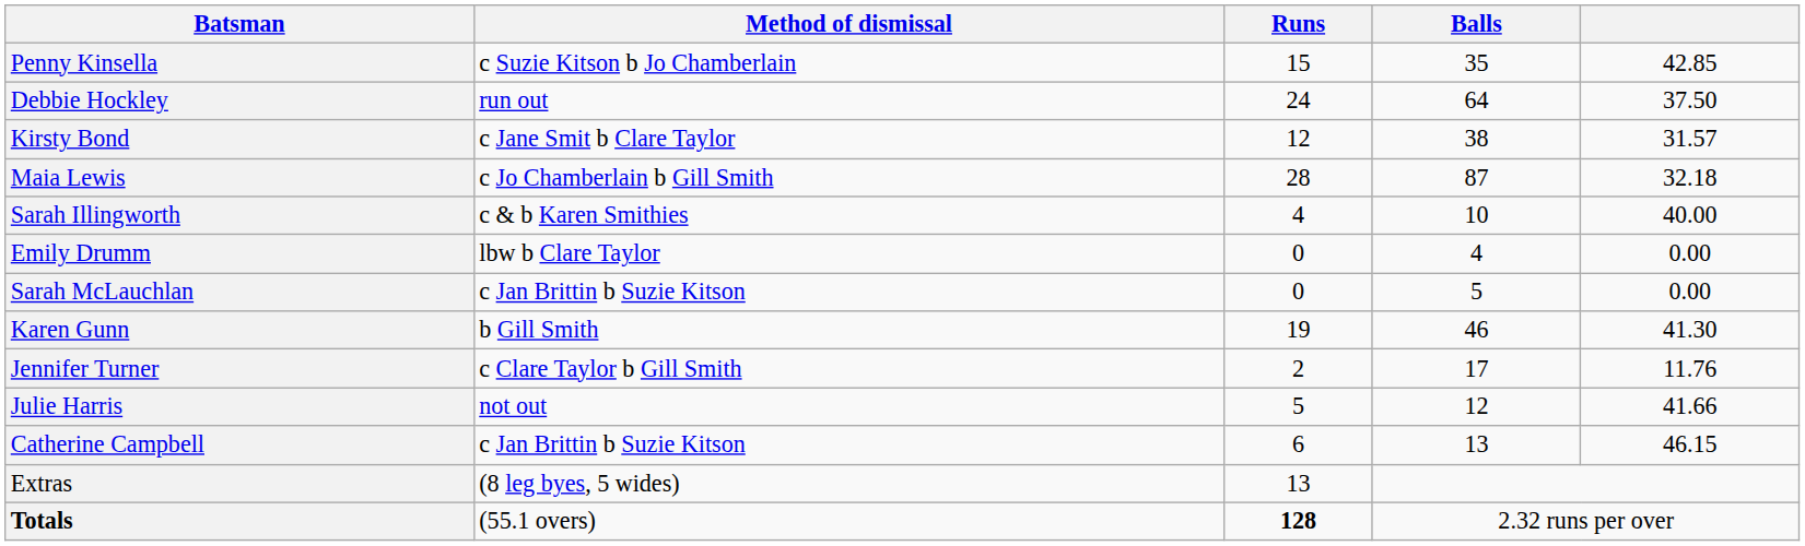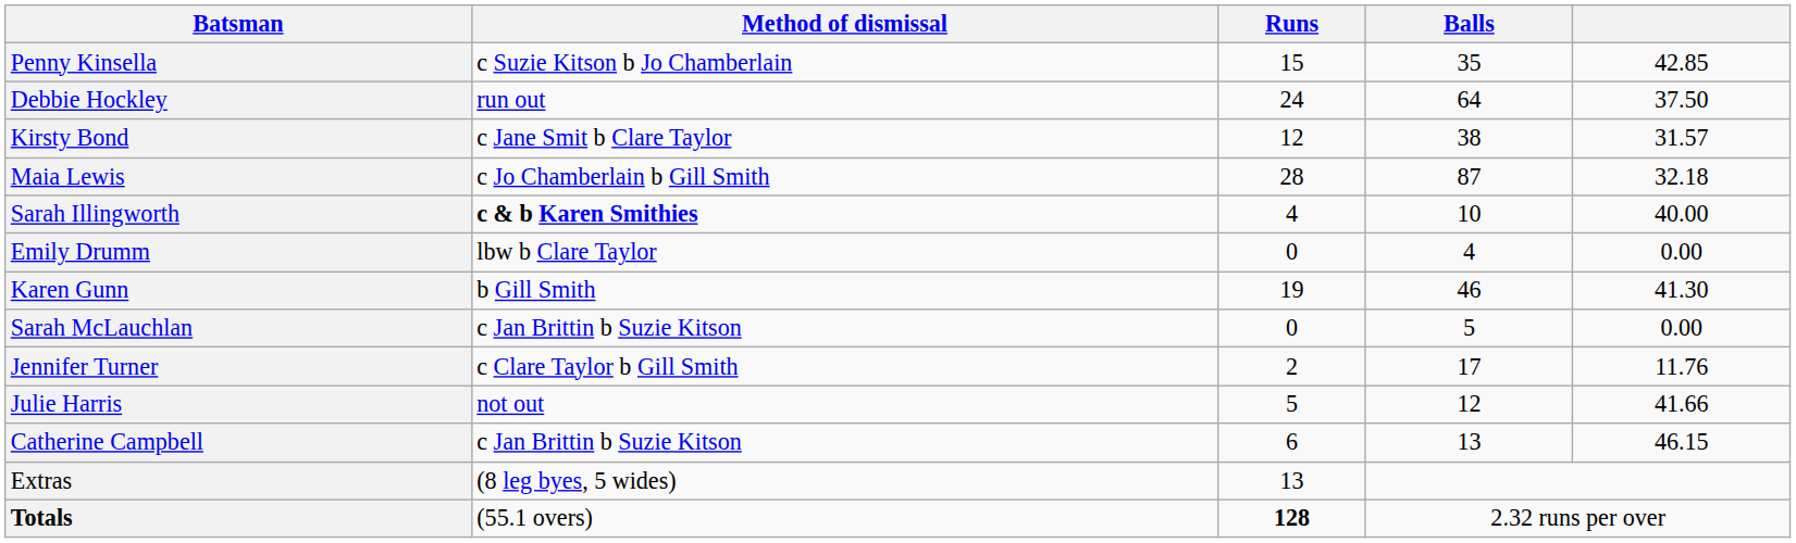Sarah Illingworth | Method of dismissal: normal -> bold
rows swapped: Karen Gunn <-> Sarah McLauchlan
